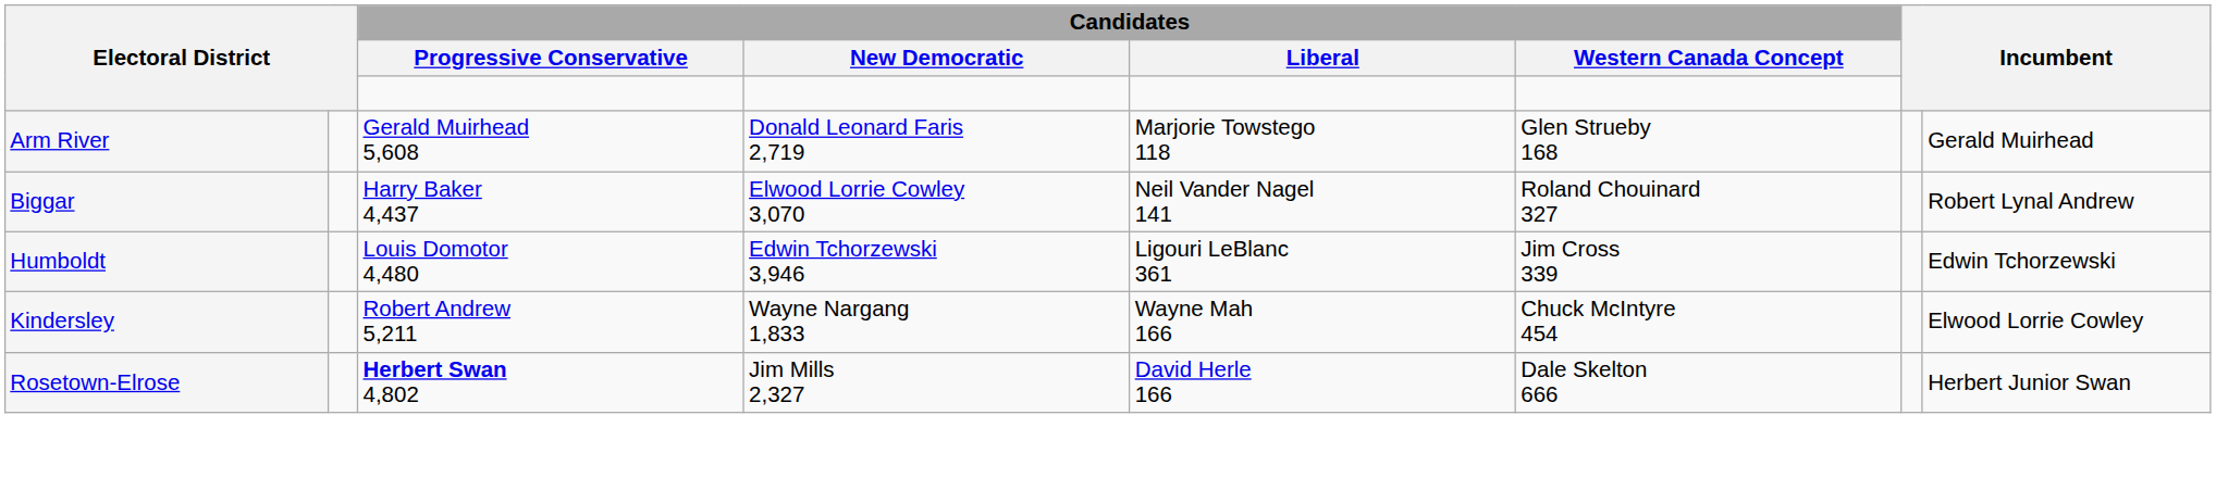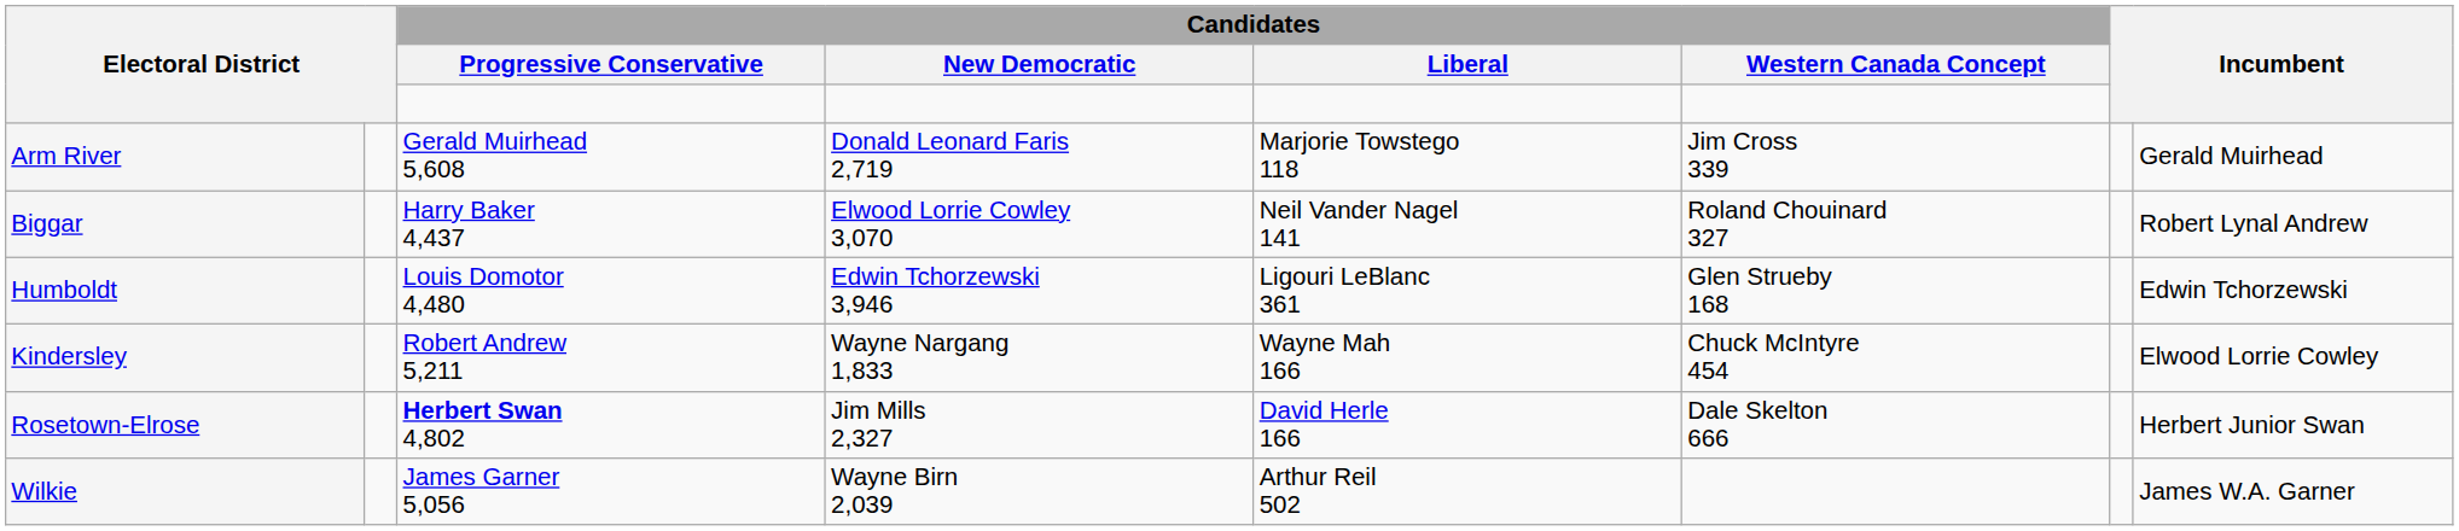Arm River | Candidates / Western Canada Concept: Glen Strueby 168 -> Jim Cross 339
Humboldt | Candidates / Western Canada Concept: Jim Cross 339 -> Glen Strueby 168
+ row: Wilkie | James Garner 5,056 | Wayne Birn 2,039 | Arthur Reil 502 | James W.A. Garner
